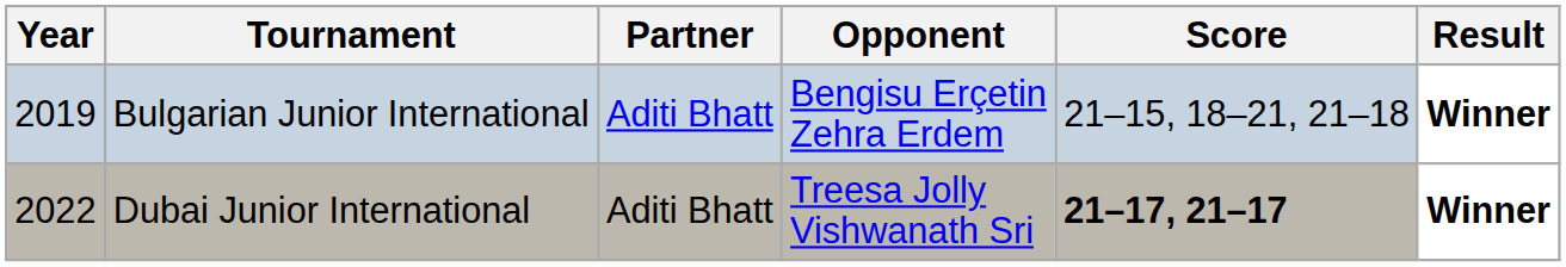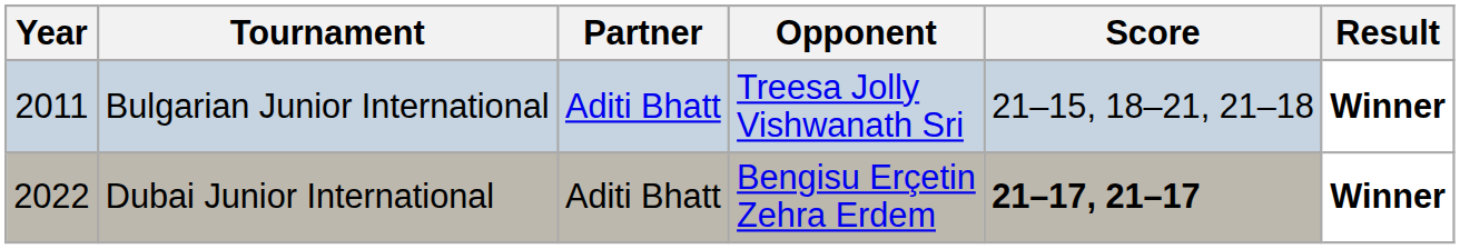Bulgarian Junior International | Year: 2019 -> 2011
Bulgarian Junior International | Opponent: Bengisu Erçetin Zehra Erdem -> Treesa Jolly Vishwanath Sri
Dubai Junior International | Opponent: Treesa Jolly Vishwanath Sri -> Bengisu Erçetin Zehra Erdem
